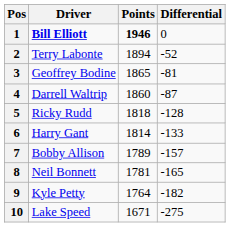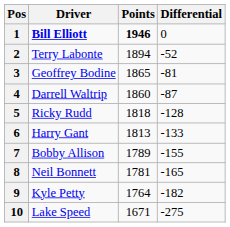6 | Points: 1814 -> 1813
7 | Differential: -157 -> -155
